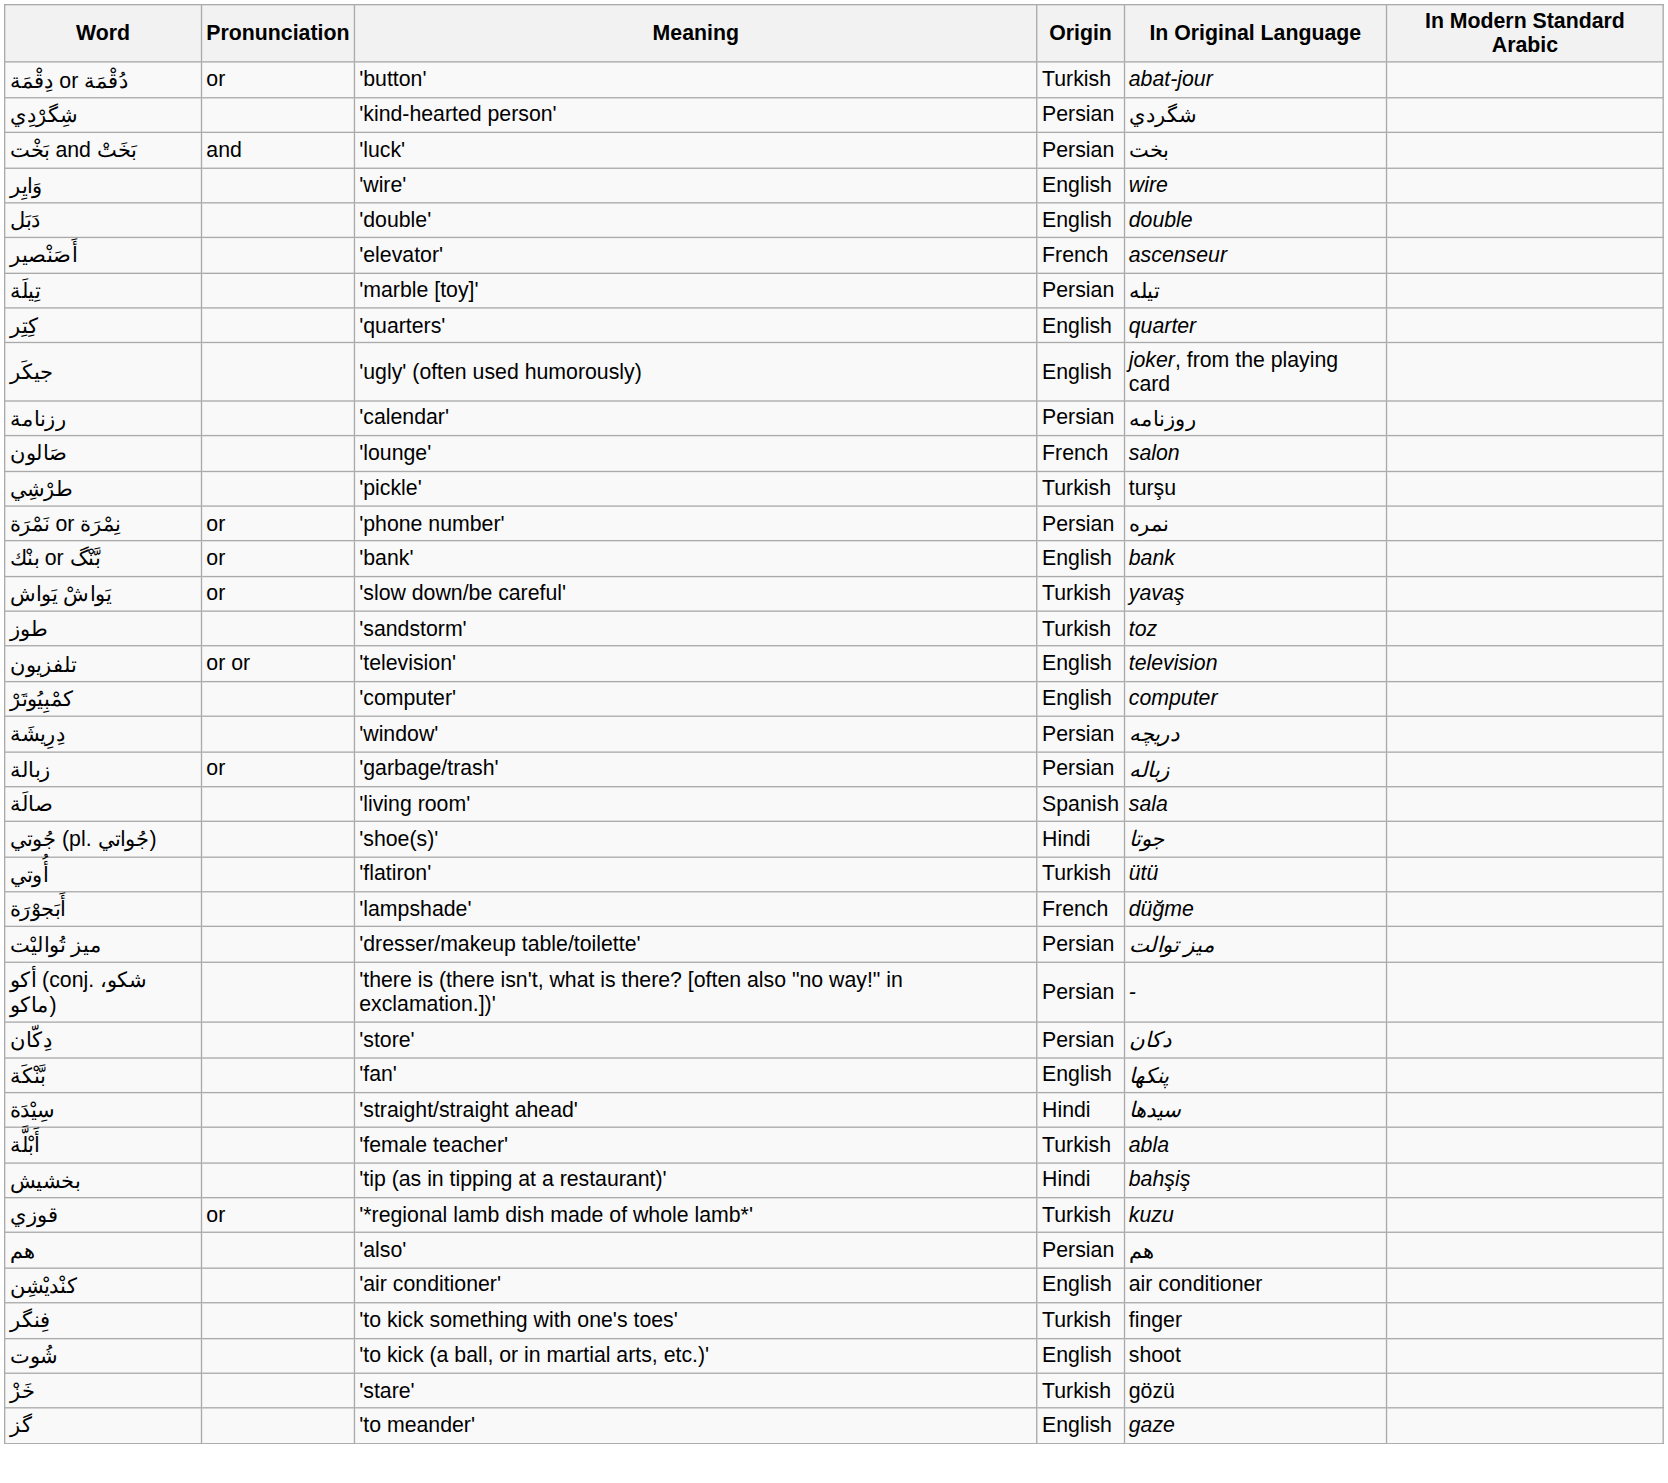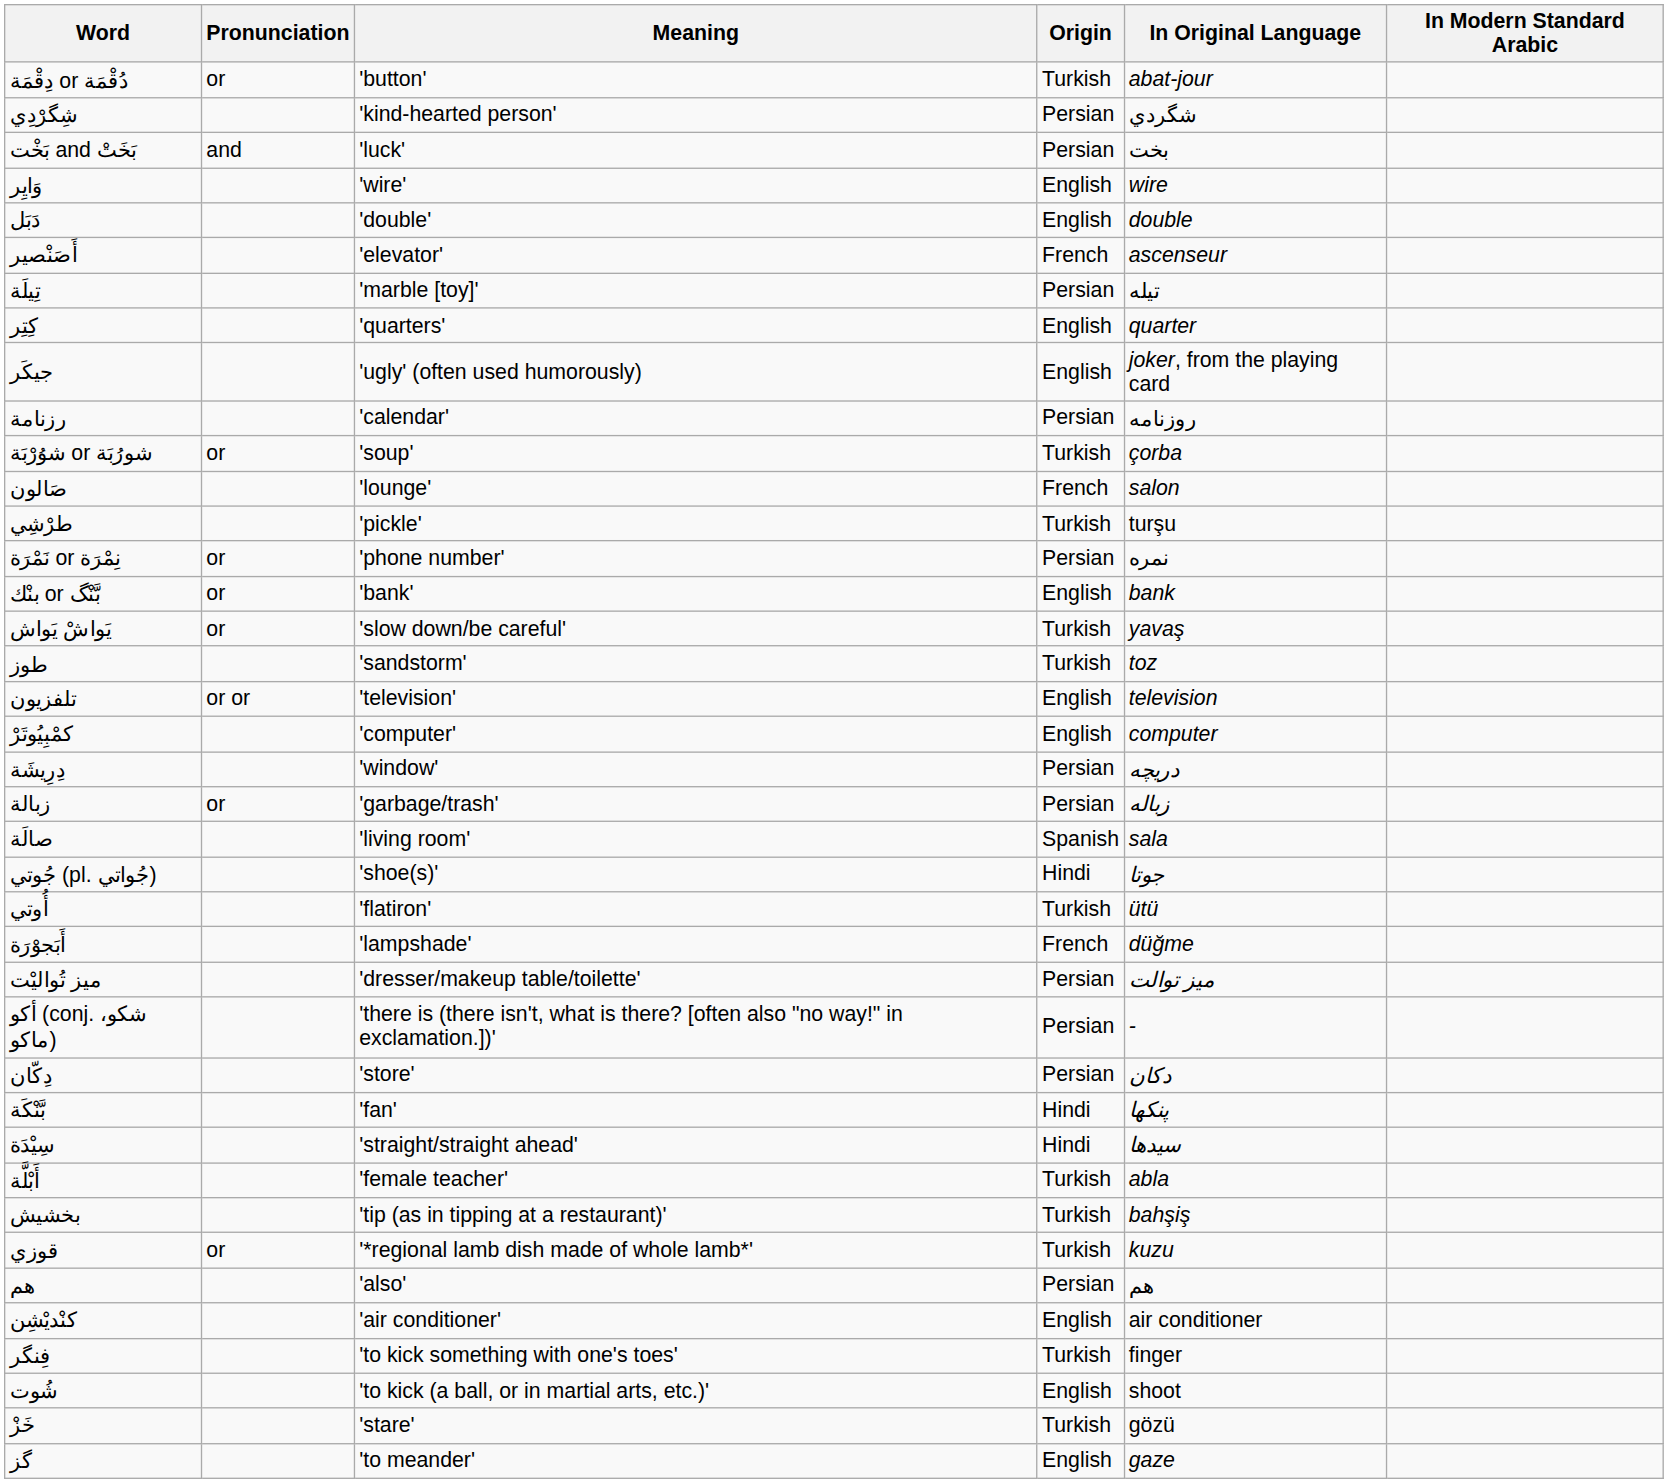+ row: شوُرْبَة or شورُبَة | or | 'soup' | Turkish | çorba
بَّنْكَة | Origin: English -> Hindi
بخشيش | Origin: Hindi -> Turkish
